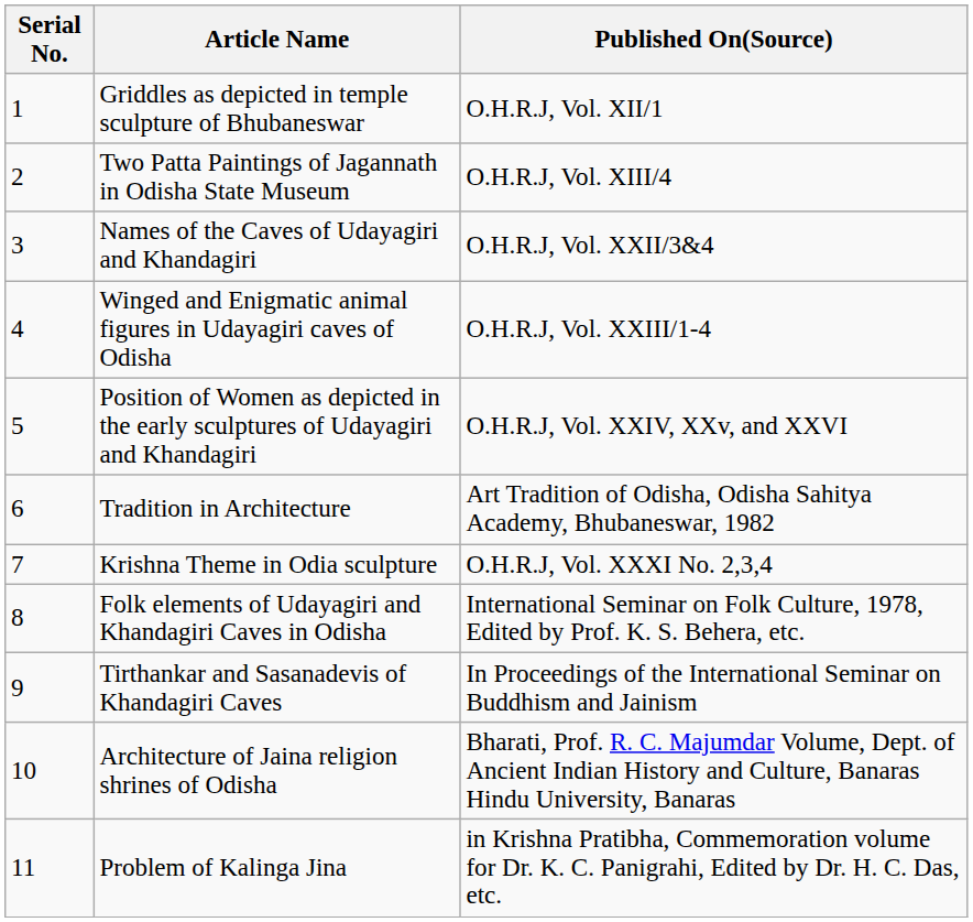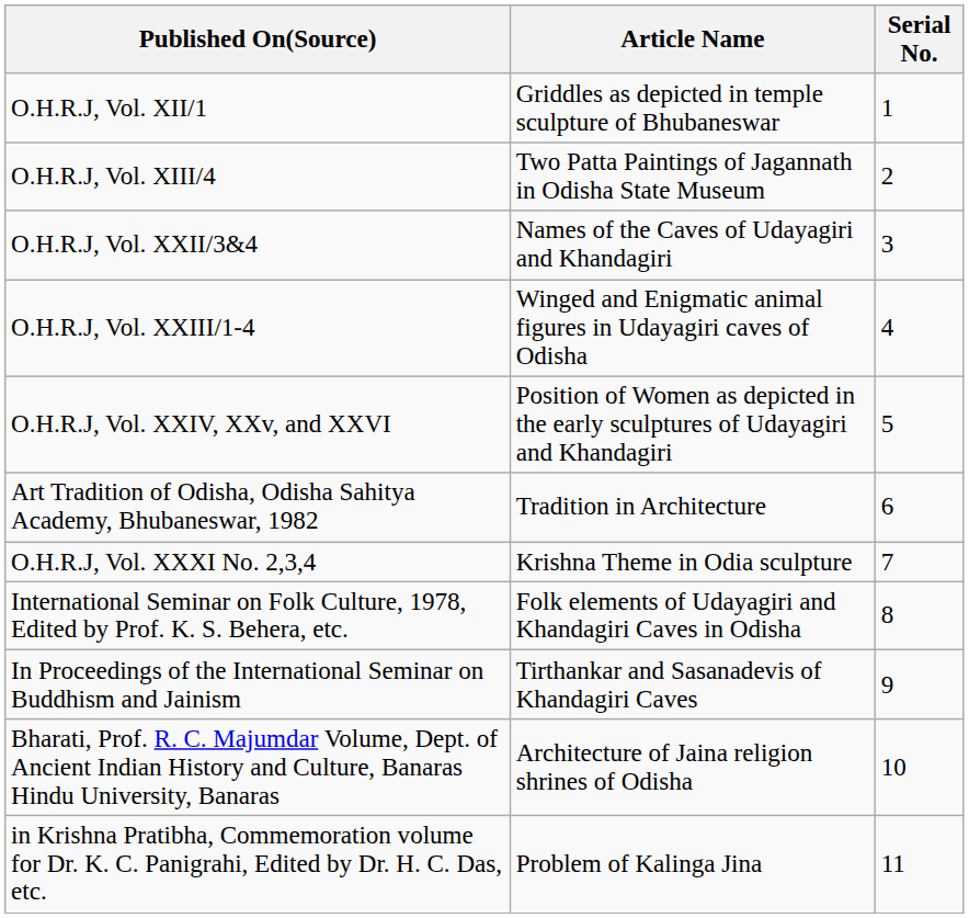columns swapped: Serial No. <-> Published On(Source)
